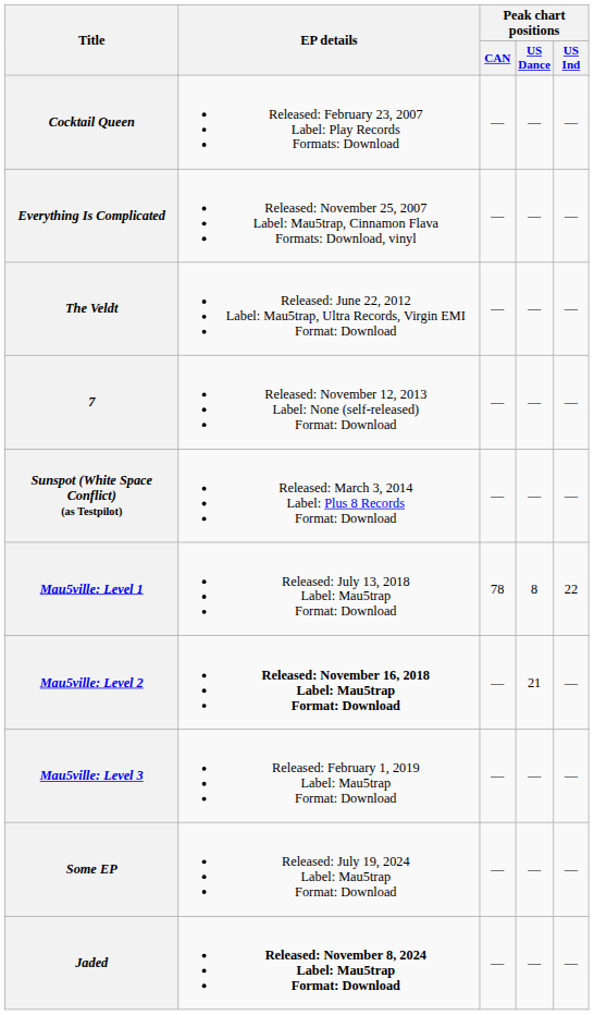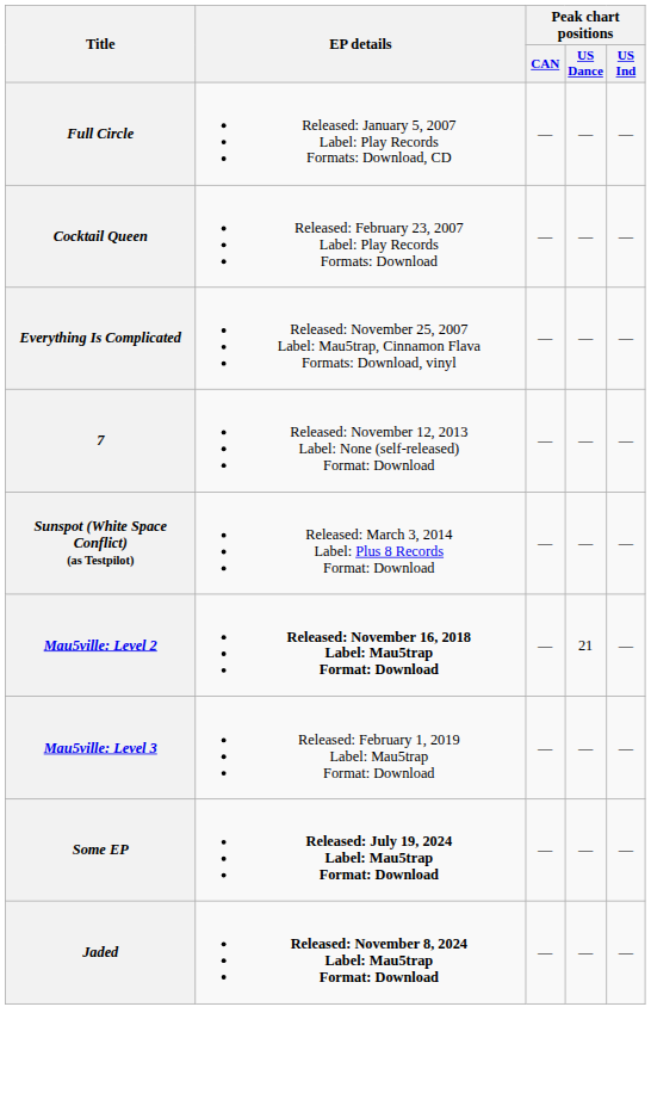+ row: Full Circle | Released: January 5, 2007 Label: Play Records Formats: Download, CD | — | — | —
- row: The Veldt | Released: June 22, 2012 Label: Mau5trap, Ultra Records, Virgin EMI Format: Download | — | — | —
- row: Mau5ville: Level 1 | Released: July 13, 2018 Label: Mau5trap Format: Download | 78 | 8 | 22
Some EP | EP details: normal -> bold
